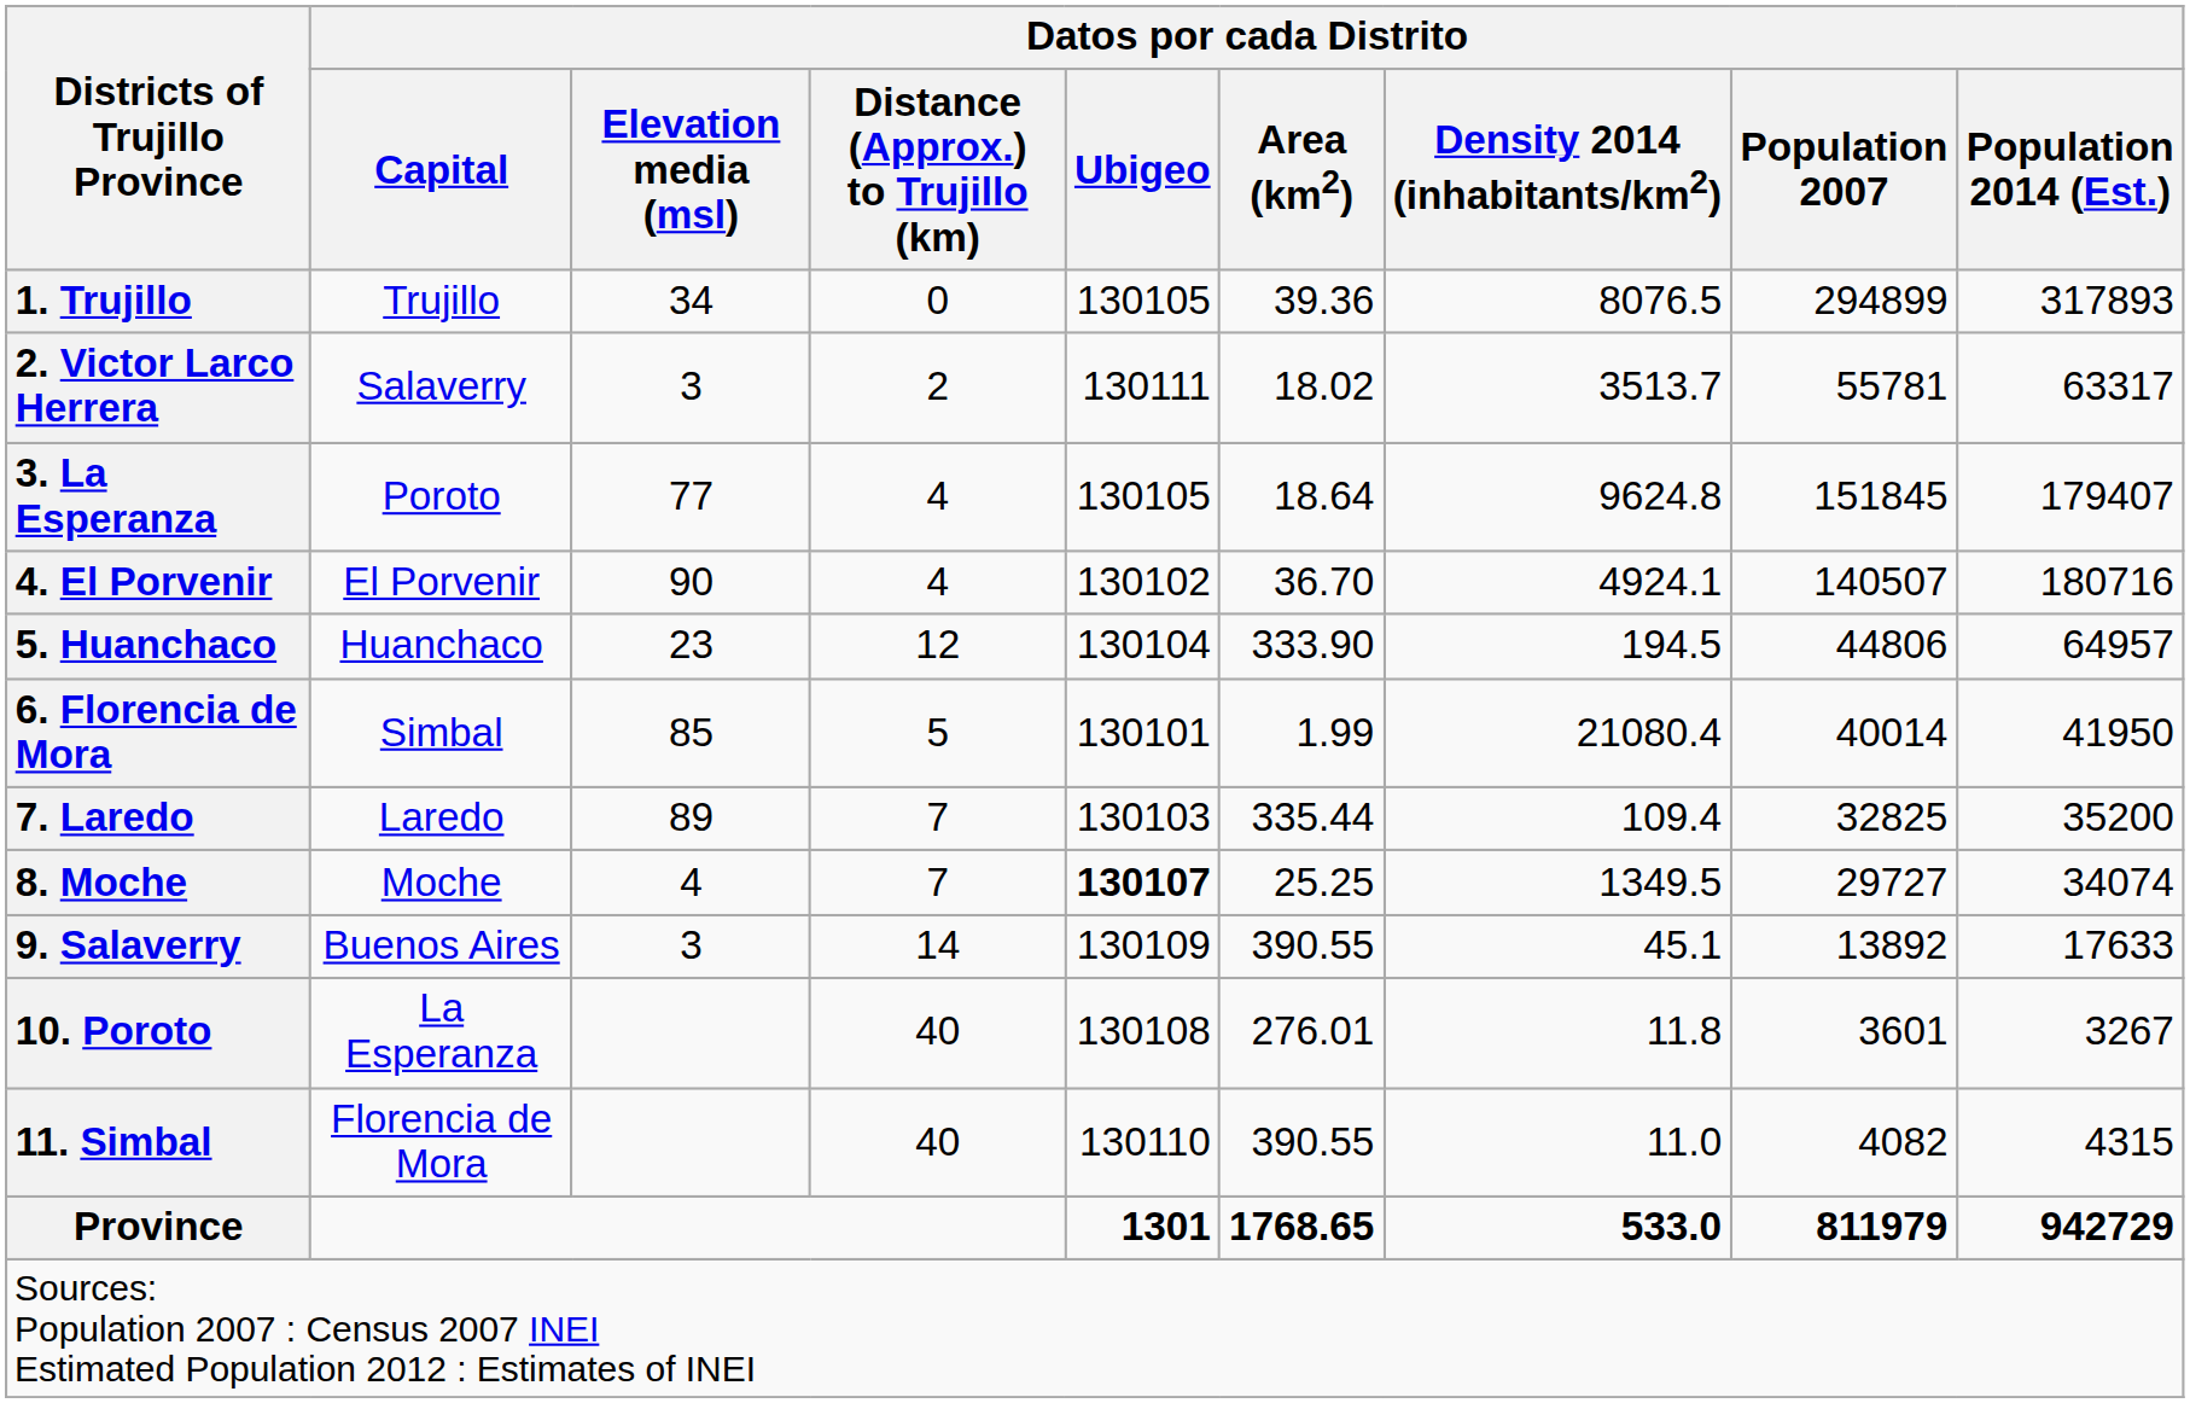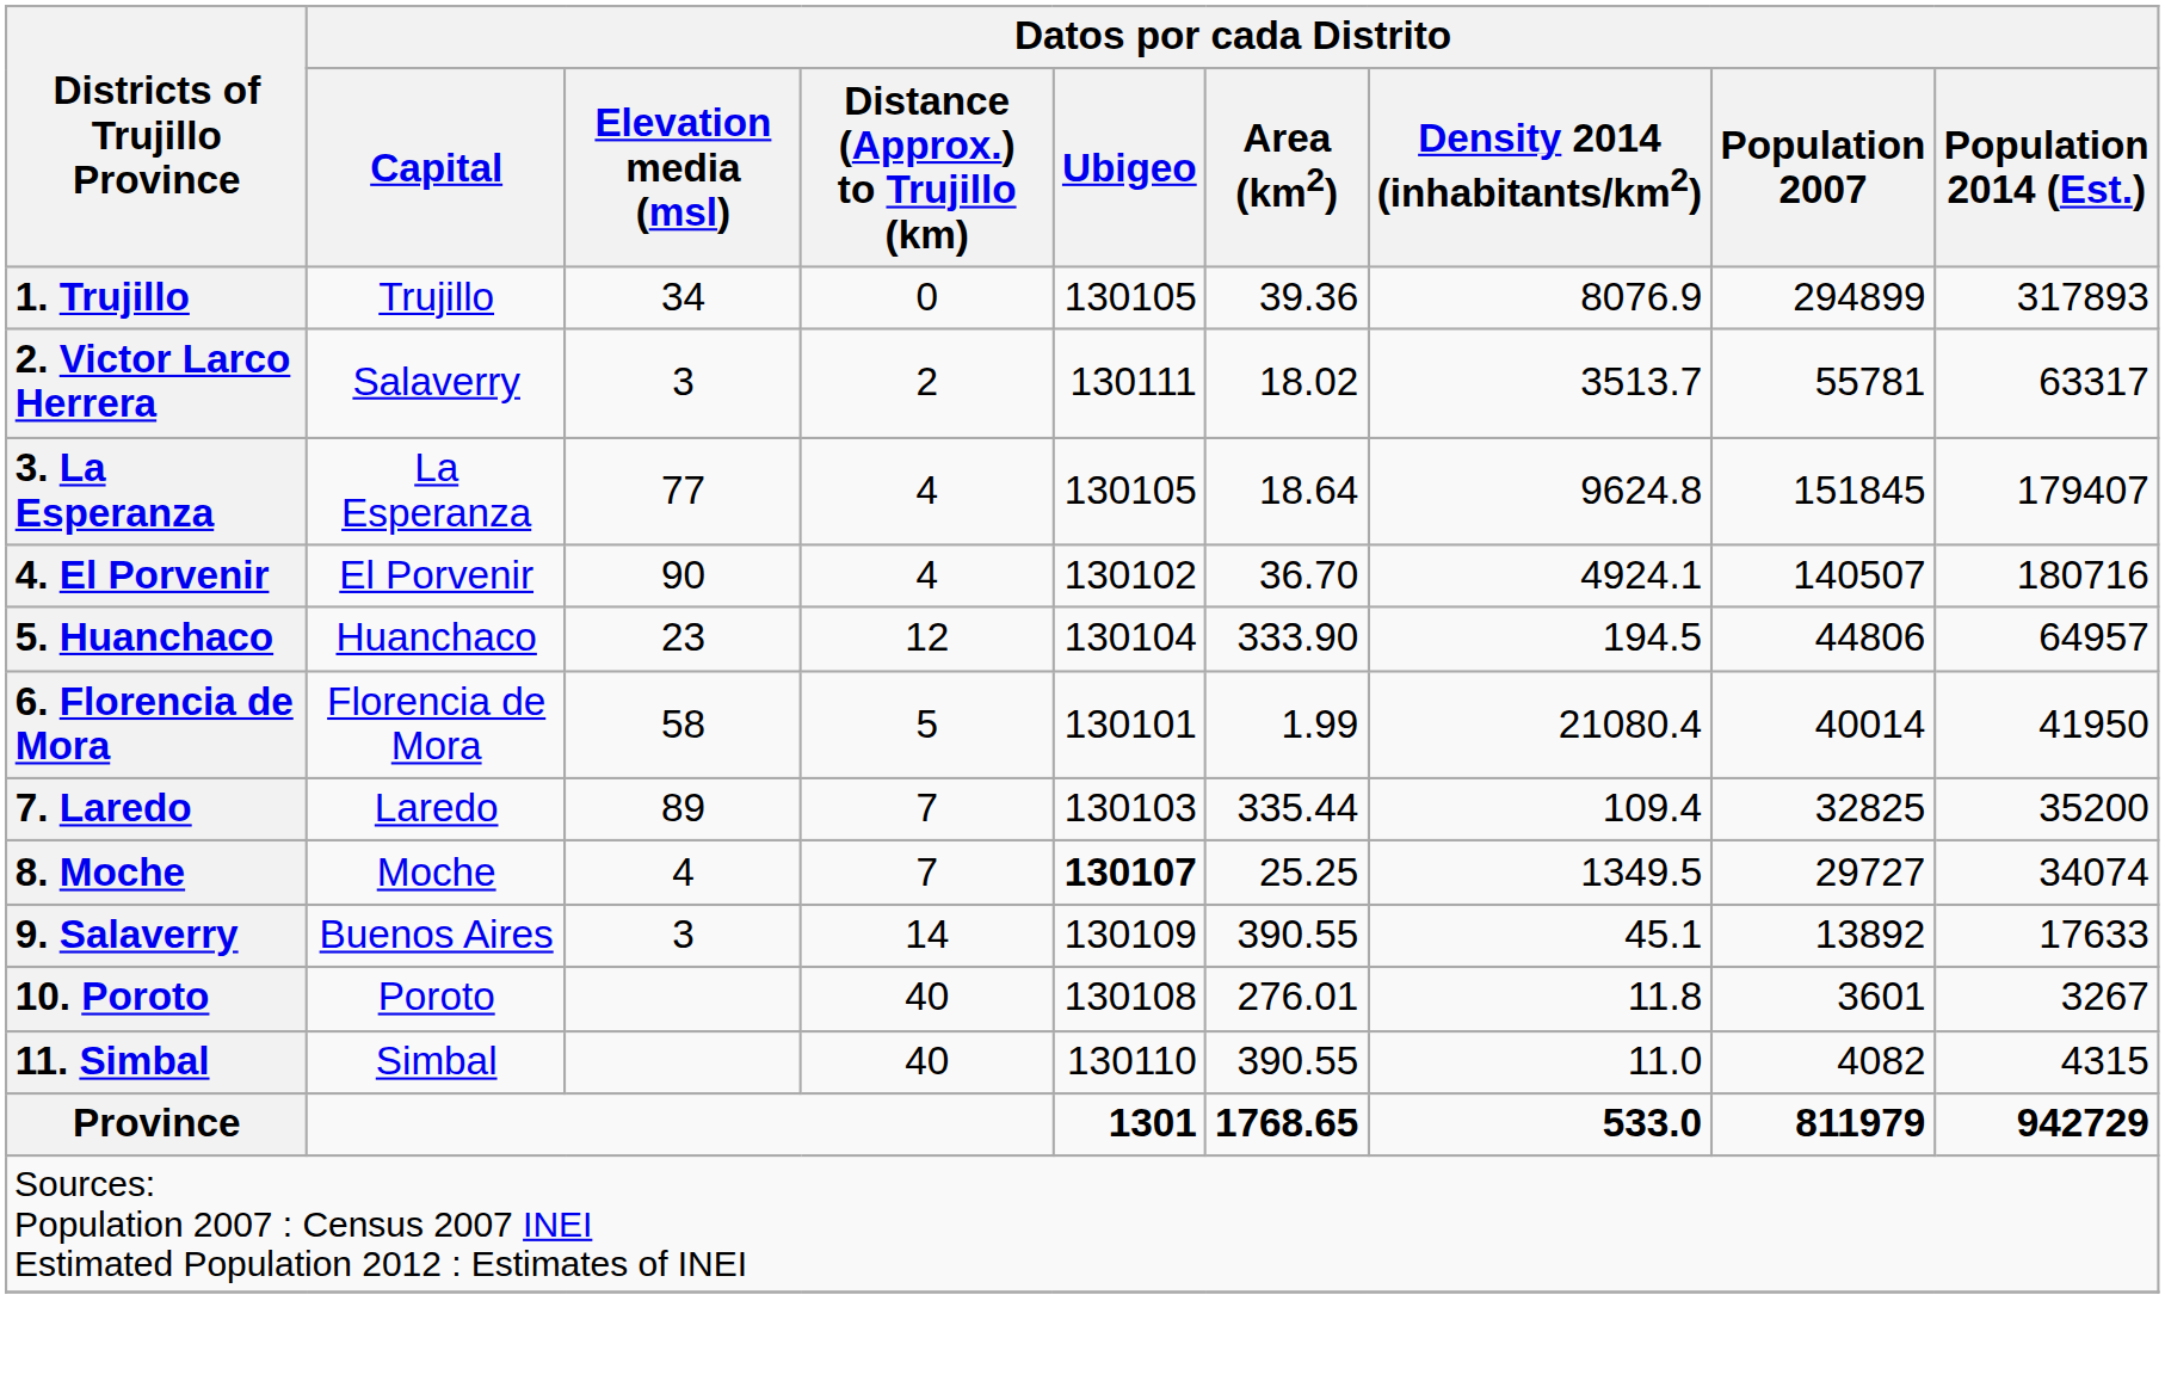1. Trujillo | Datos por cada Distrito / Density 2014 (inhabitants/km2): 8076.5 -> 8076.9
3. La Esperanza | Datos por cada Distrito / Capital: Poroto -> La Esperanza
6. Florencia de Mora | Datos por cada Distrito / Capital: Simbal -> Florencia de Mora
6. Florencia de Mora | Datos por cada Distrito / Elevation media (msl): 85 -> 58
10. Poroto | Datos por cada Distrito / Capital: La Esperanza -> Poroto
11. Simbal | Datos por cada Distrito / Capital: Florencia de Mora -> Simbal
